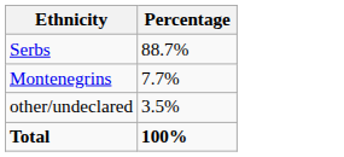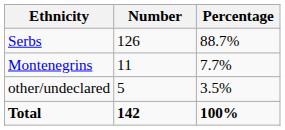+ column: Number | 126 | 11 | 5 | 142
